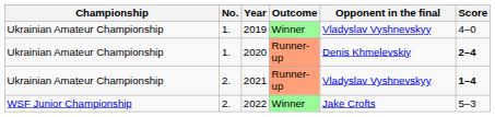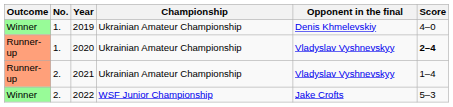columns swapped: Outcome <-> Championship
2019 | Opponent in the final: Vladyslav Vyshnevskyy -> Denis Khmelevskiy
2020 | Opponent in the final: Denis Khmelevskiy -> Vladyslav Vyshnevskyy
2021 | Score: bold -> normal
